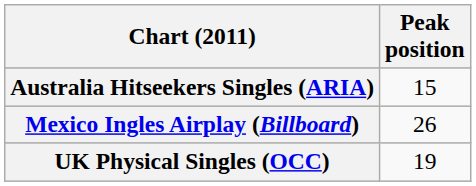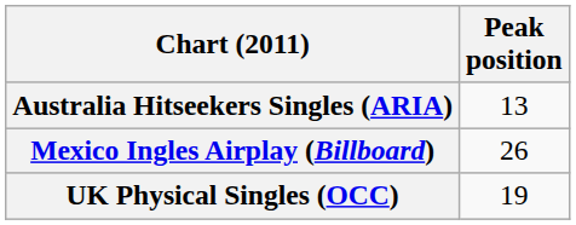Australia Hitseekers Singles (ARIA) | Peak position: 15 -> 13
